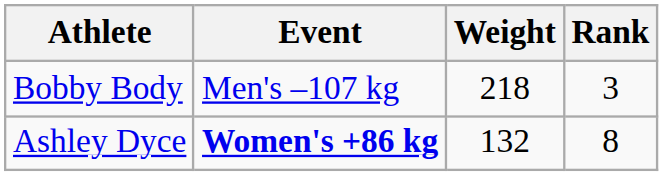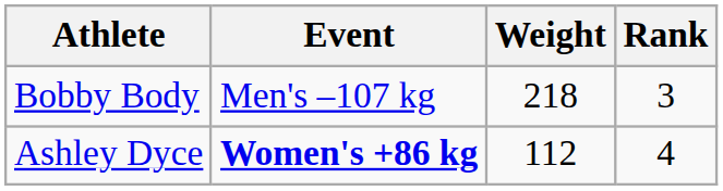Ashley Dyce | Weight: 132 -> 112
Ashley Dyce | Rank: 8 -> 4
